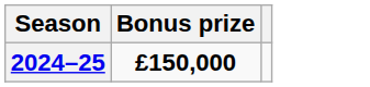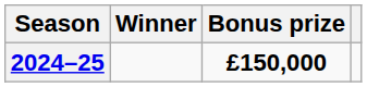+ column: Winner
